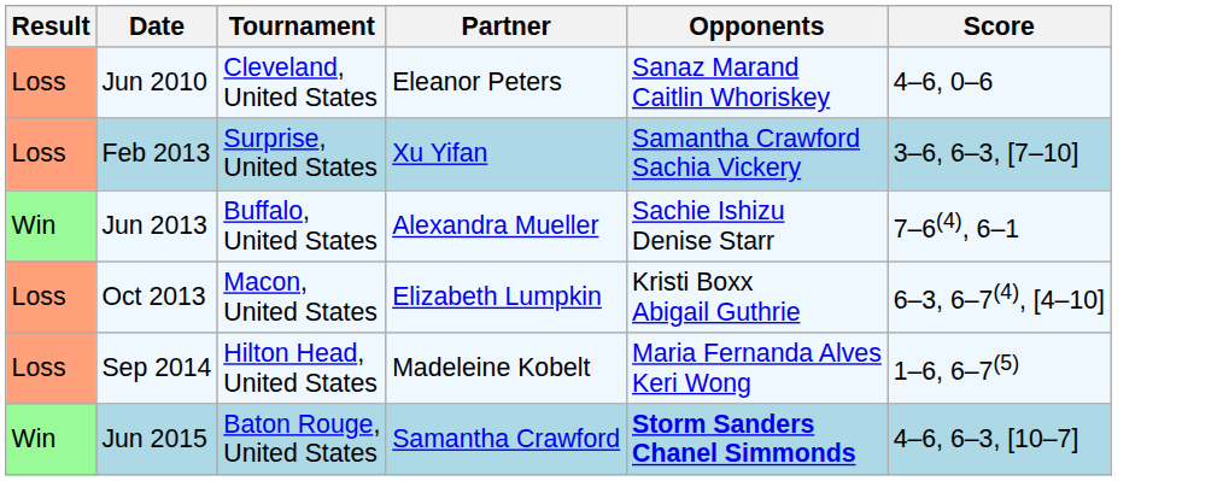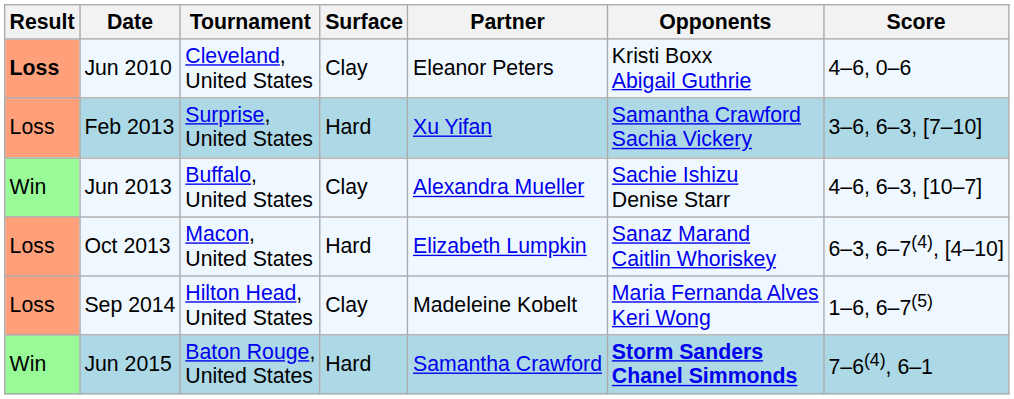+ column: Surface | Clay | Hard | Clay | Hard | Clay | Hard
Jun 2010 | Result: normal -> bold
Jun 2010 | Opponents: Sanaz Marand Caitlin Whoriskey -> Kristi Boxx Abigail Guthrie
Jun 2013 | Score: 7–6(4), 6–1 -> 4–6, 6–3, [10–7]
Oct 2013 | Opponents: Kristi Boxx Abigail Guthrie -> Sanaz Marand Caitlin Whoriskey
Jun 2015 | Score: 4–6, 6–3, [10–7] -> 7–6(4), 6–1
